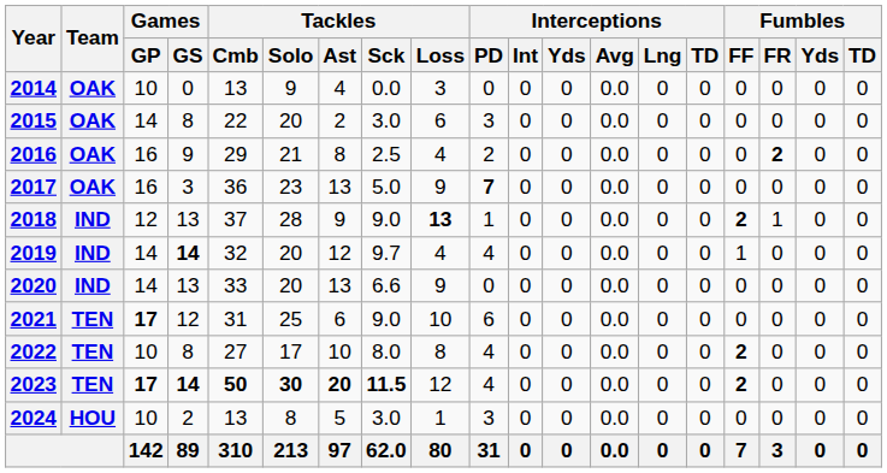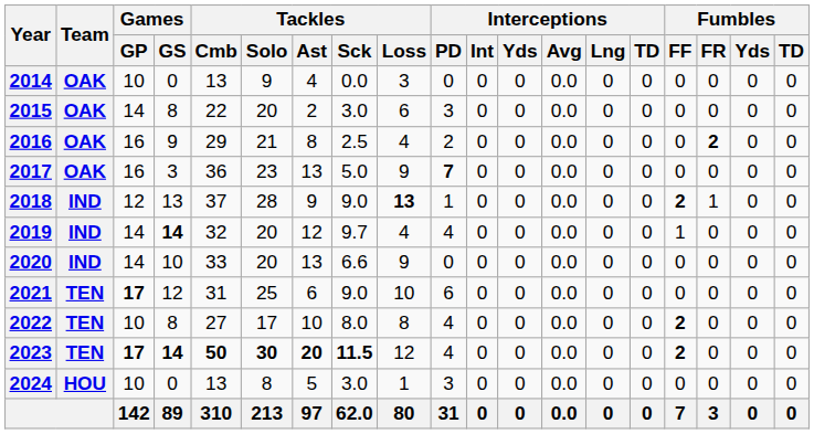2020 | Games / GS: 13 -> 10
2024 | Games / GS: 2 -> 0
